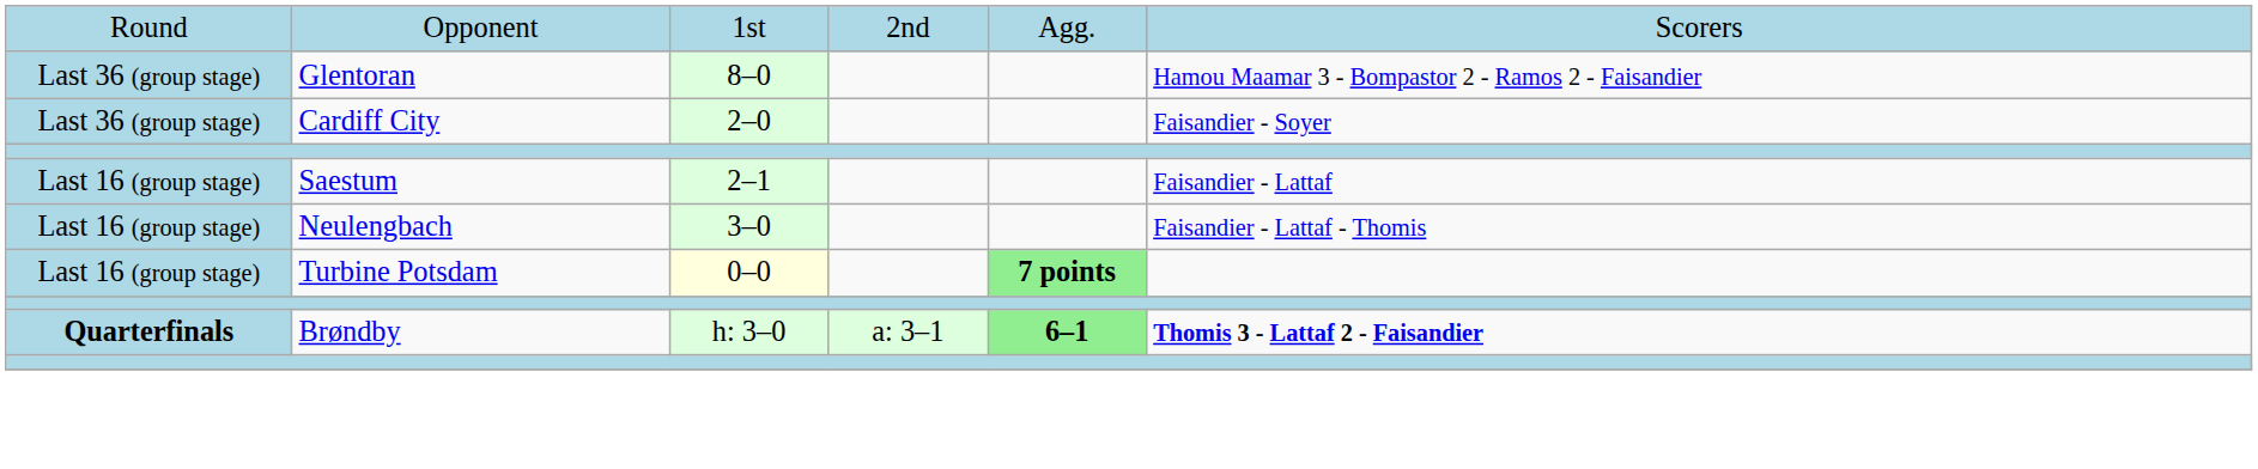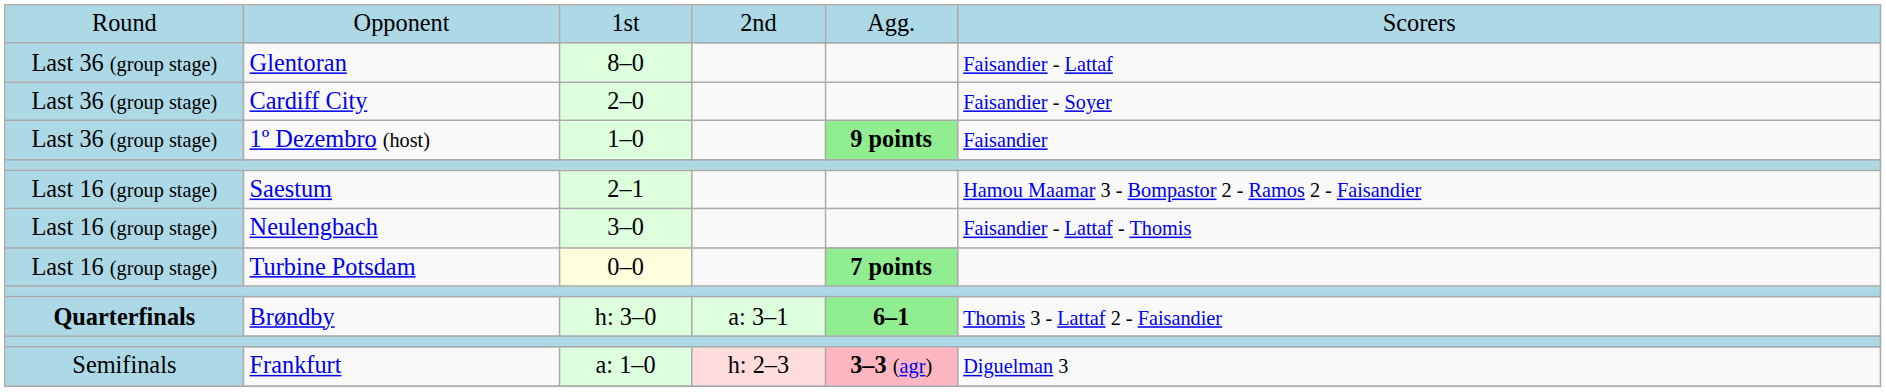Glentoran | column 6: Hamou Maamar 3 - Bompastor 2 - Ramos 2 - Faisandier -> Faisandier - Lattaf
+ row: Last 36 (group stage) | 1º Dezembro (host) | 1–0 | 9 points | Faisandier
Saestum | column 6: Faisandier - Lattaf -> Hamou Maamar 3 - Bompastor 2 - Ramos 2 - Faisandier
Brøndby | column 6: bold -> normal
+ row: Semifinals | Frankfurt | a: 1–0 | h: 2–3 | 3–3 (agr) | Diguelman 3
